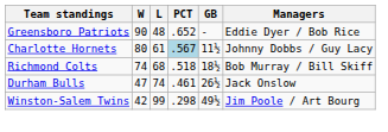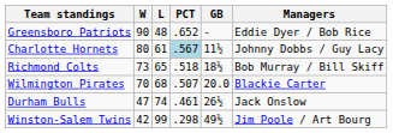Richmond Colts | W: 74 -> 73
Richmond Colts | L: 68 -> 65
+ row: Wilmington Pirates | 70 | 68 | .507 | 20.0 | Blackie Carter
